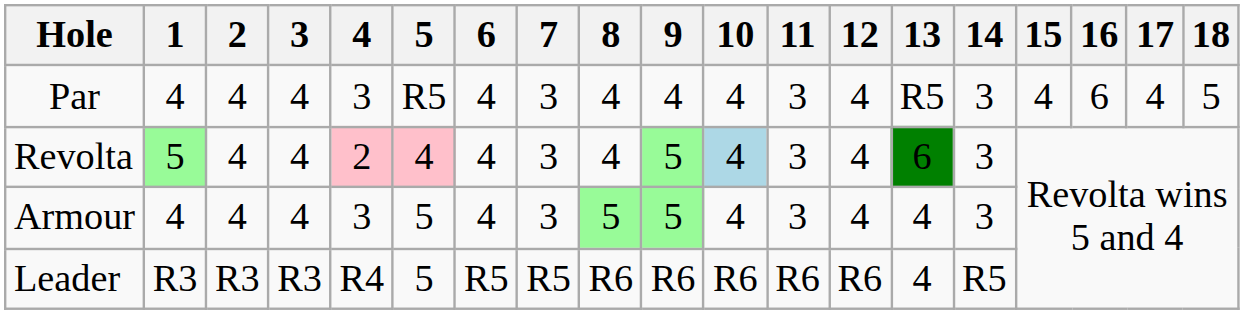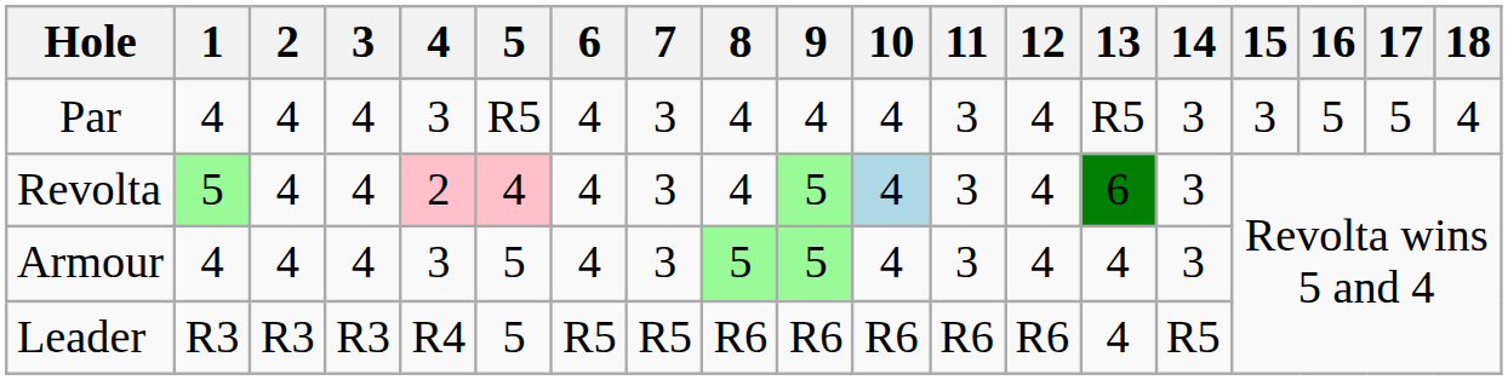Par | 15: 4 -> 3
Par | 16: 6 -> 5
Par | 17: 4 -> 5
Par | 18: 5 -> 4
